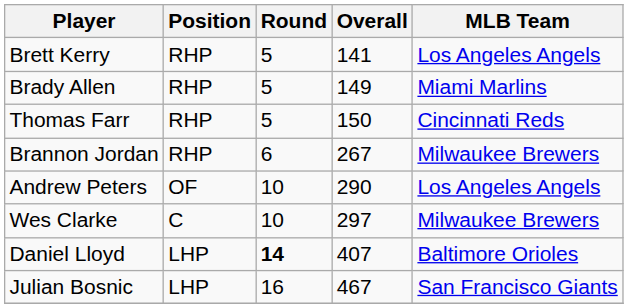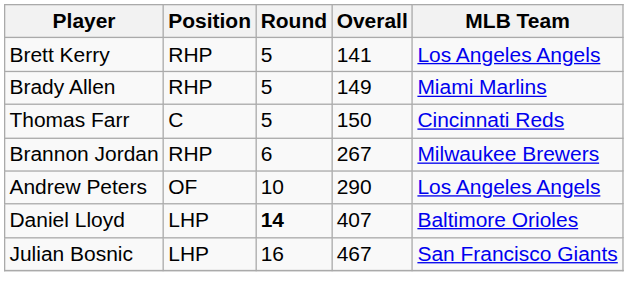Thomas Farr | Position: RHP -> C
- row: Wes Clarke | C | 10 | 297 | Milwaukee Brewers
